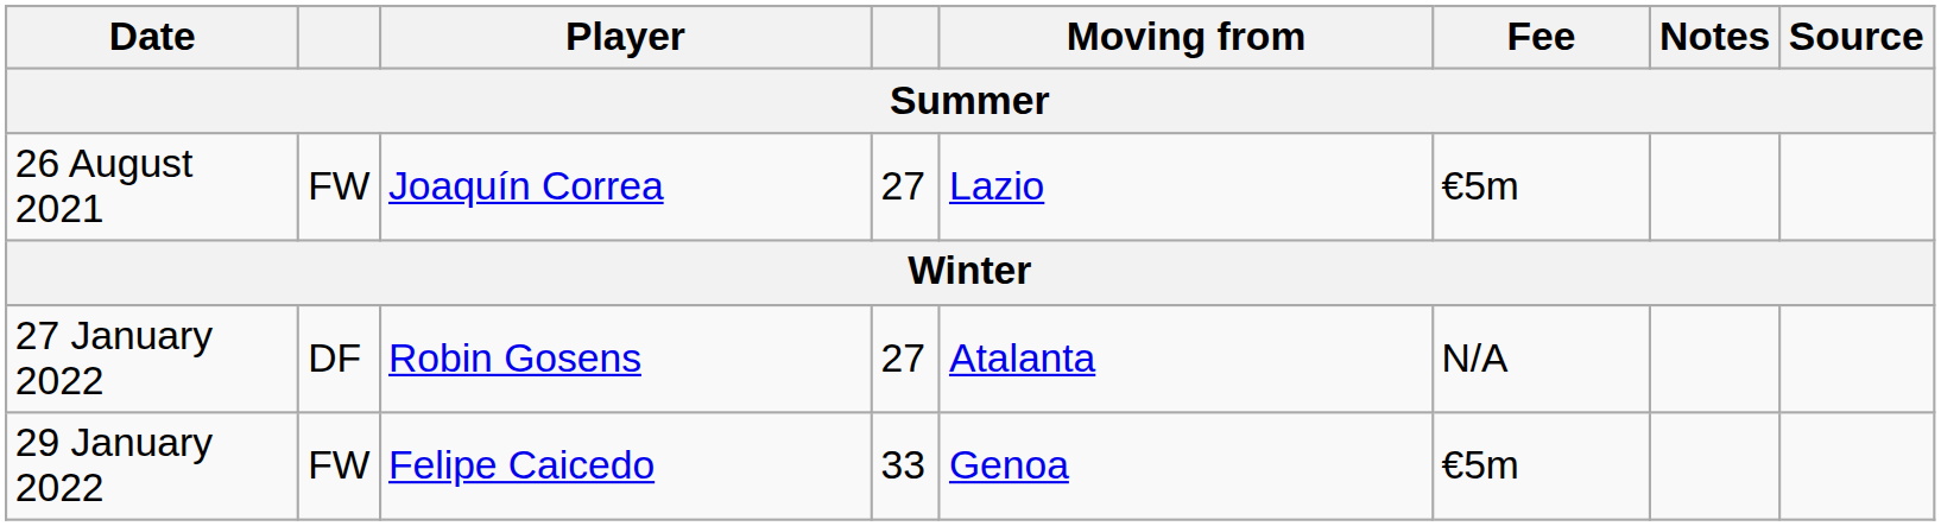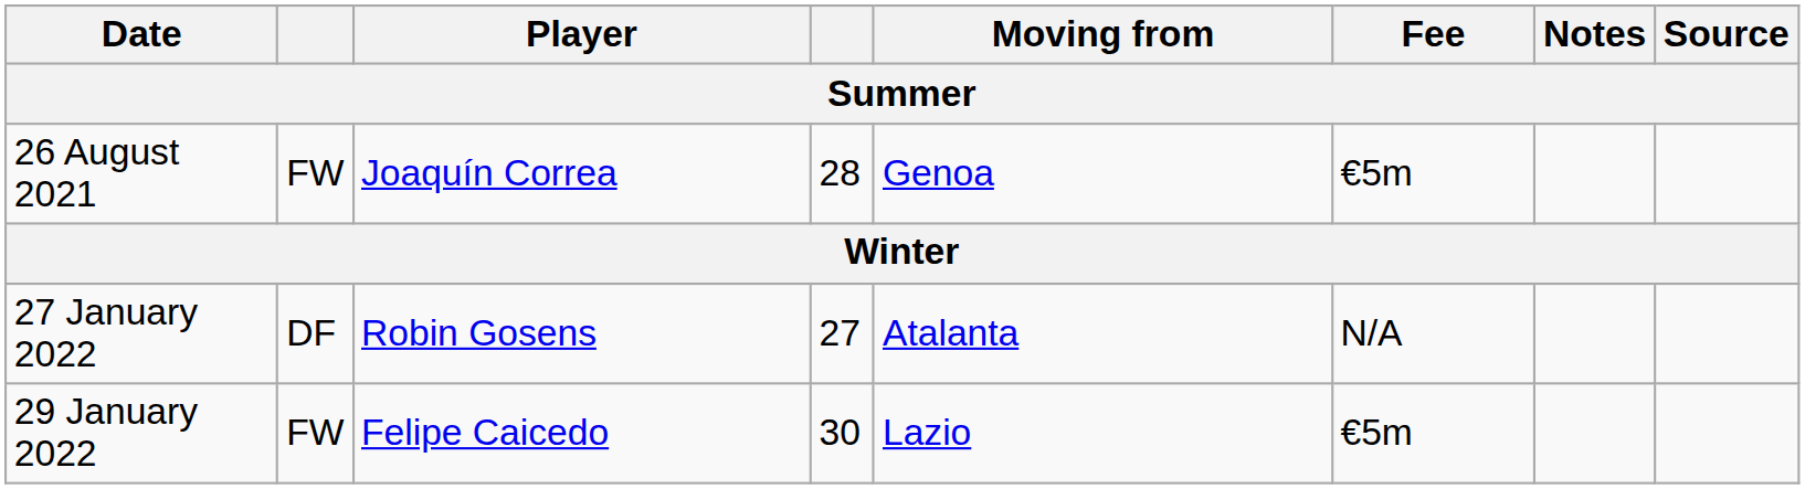26 August 2021 | column 4: 27 -> 28
26 August 2021 | Moving from: Lazio -> Genoa
29 January 2022 | column 4: 33 -> 30
29 January 2022 | Moving from: Genoa -> Lazio
